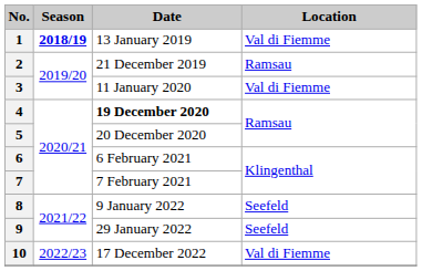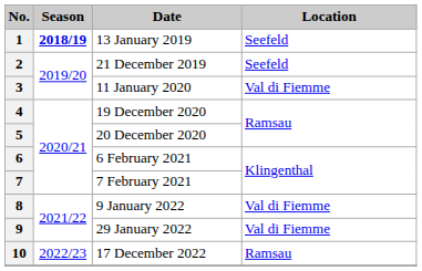1 | Location: Val di Fiemme -> Seefeld
2 | Location: Ramsau -> Seefeld
4 | Date: bold -> normal
8 | Location: Seefeld -> Val di Fiemme
9 | Location: Seefeld -> Val di Fiemme
10 | Location: Val di Fiemme -> Ramsau
